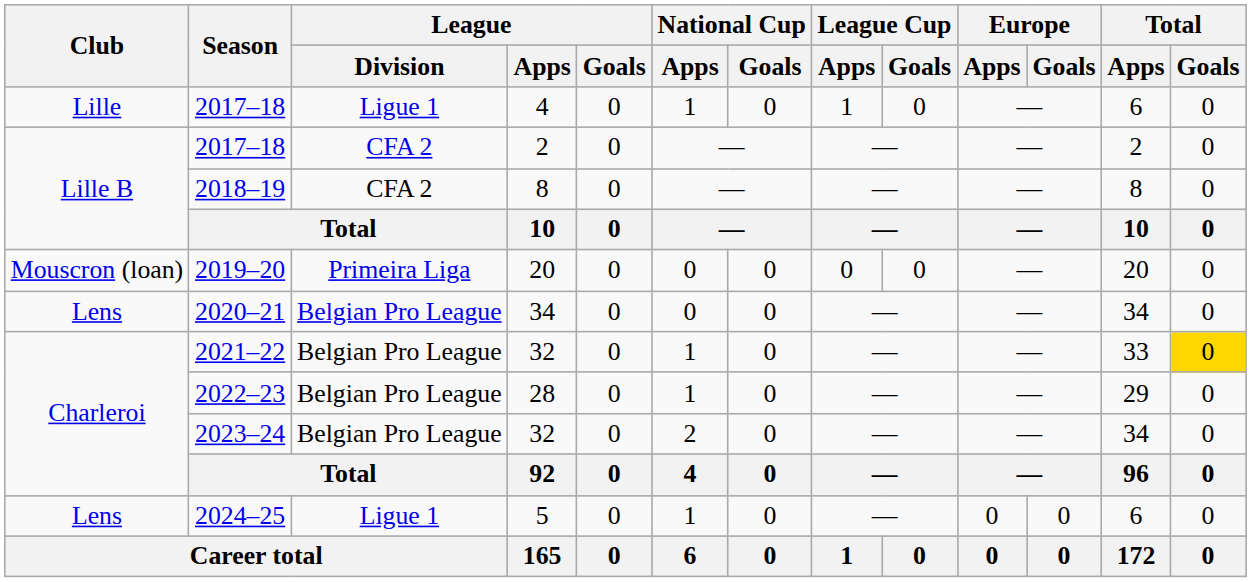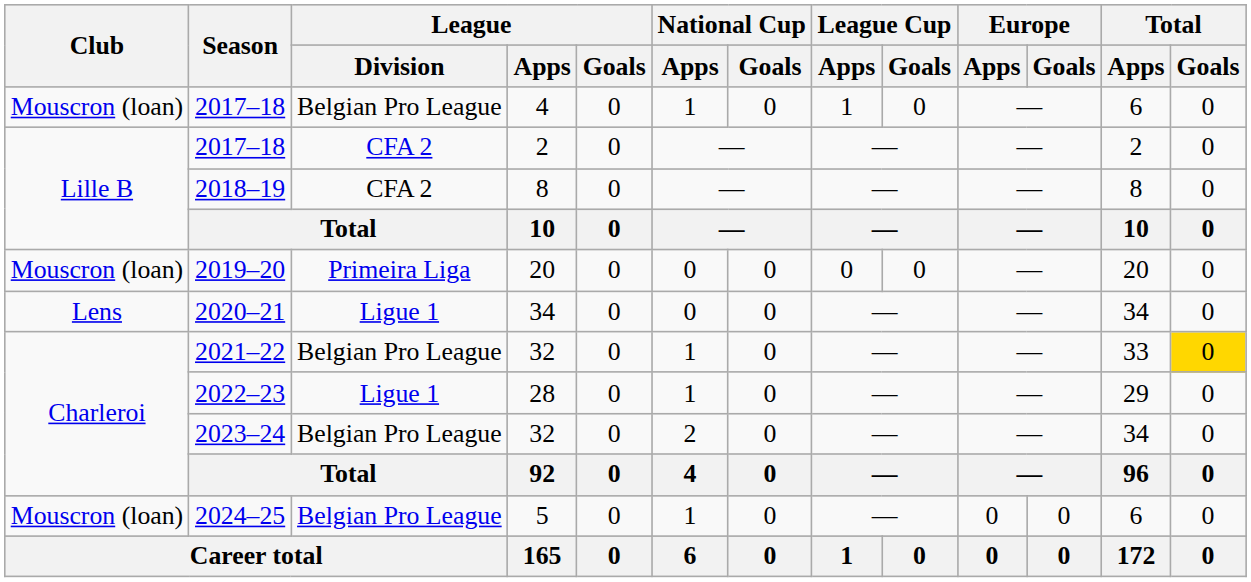2017–18 / 4 | Club: Lille -> Mouscron (loan)
2017–18 / 4 | League / Division: Ligue 1 -> Belgian Pro League
2020–21 | League / Division: Belgian Pro League -> Ligue 1
2022–23 | League / Division: Belgian Pro League -> Ligue 1
2024–25 | Club: Lens -> Mouscron (loan)
2024–25 | League / Division: Ligue 1 -> Belgian Pro League
